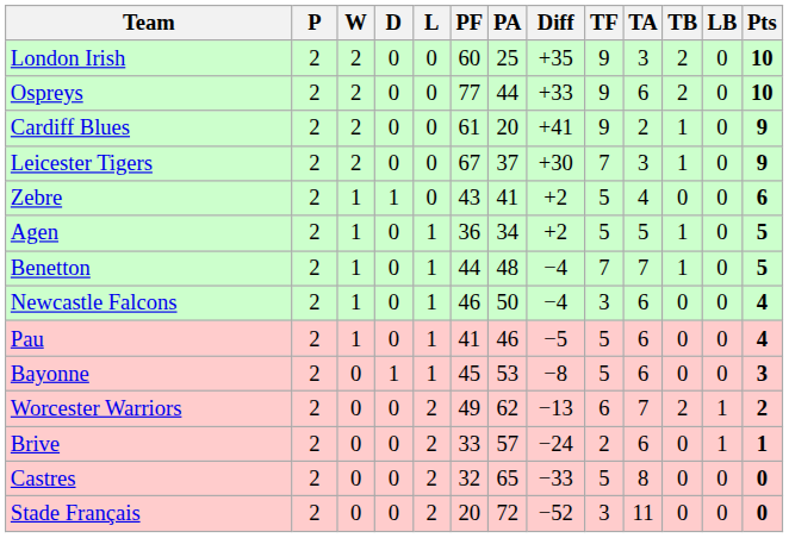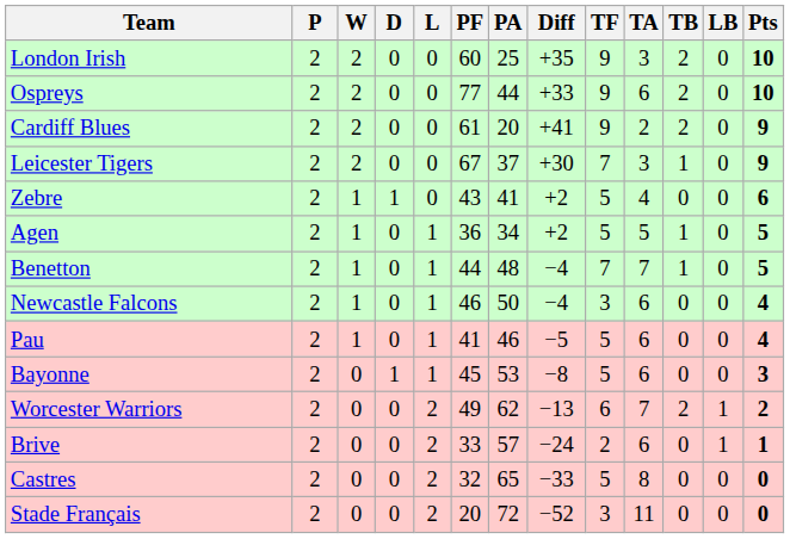Cardiff Blues | TB: 1 -> 2
